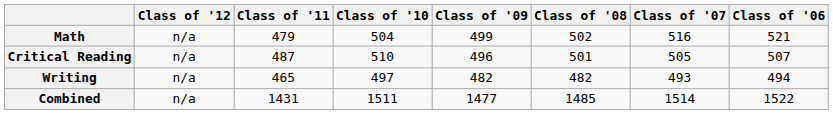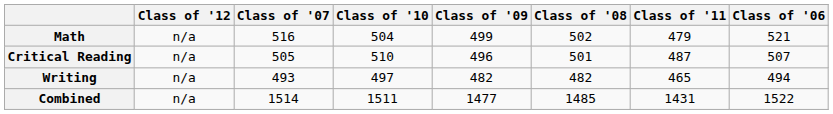columns swapped: Class of '11 <-> Class of '07
